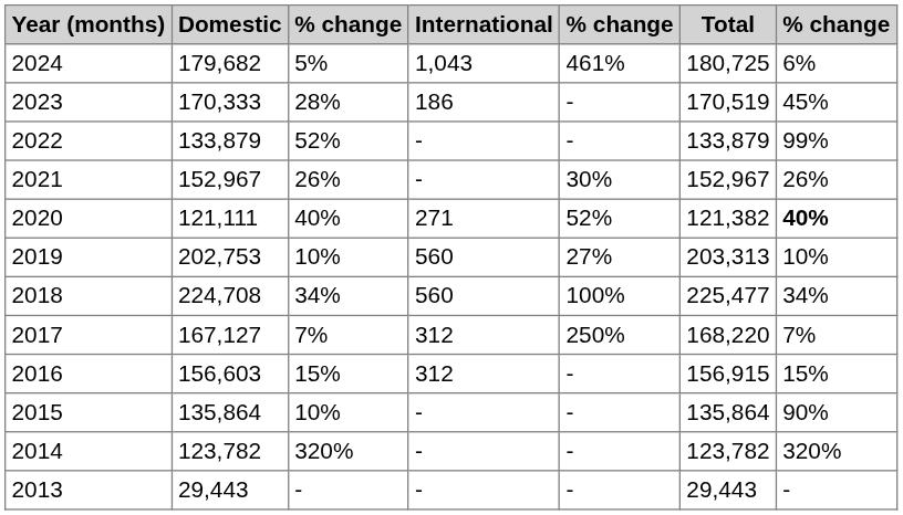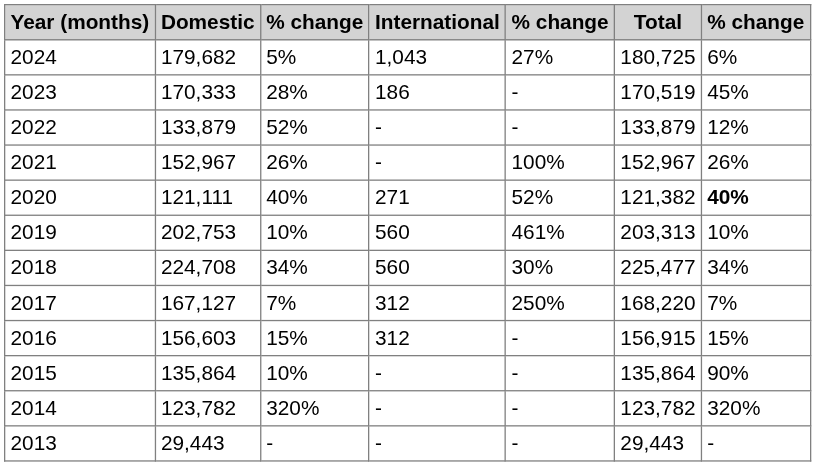2024 | column 5: 461% -> 27%
2022 | column 7: 99% -> 12%
2021 | column 5: 30% -> 100%
2019 | column 5: 27% -> 461%
2018 | column 5: 100% -> 30%
